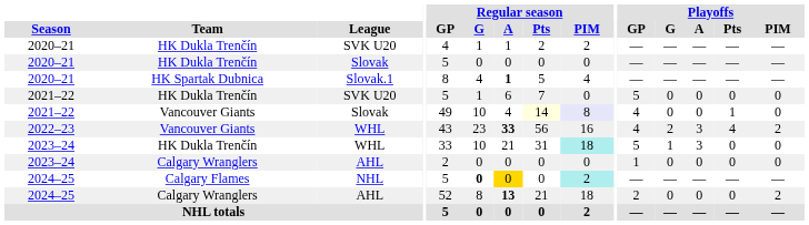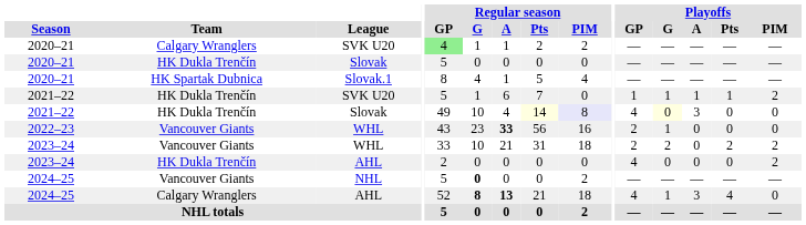2020–21 / SVK U20 | Team: HK Dukla Trenčín -> Calgary Wranglers
2020–21 / SVK U20 | Regular season / GP: no background -> lightgreen background
Slovak.1 | Regular season / A: bold -> normal
2021–22 / SVK U20 | Playoffs / GP: 5 -> 1
2021–22 / SVK U20 | Playoffs / G: 0 -> 1
2021–22 / SVK U20 | Playoffs / A: 0 -> 1
2021–22 / SVK U20 | Playoffs / Pts: 0 -> 1
2021–22 / SVK U20 | Playoffs / PIM: 0 -> 2
2021–22 / Slovak | Team: Vancouver Giants -> HK Dukla Trenčín
2021–22 / Slovak | Playoffs / G: no background -> lightyellow background
2021–22 / Slovak | Playoffs / A: 0 -> 3
2021–22 / Slovak | Playoffs / Pts: 1 -> 0
2022–23 / WHL | Playoffs / GP: 4 -> 2
2022–23 / WHL | Playoffs / G: 2 -> 1
2022–23 / WHL | Playoffs / A: 3 -> 0
2022–23 / WHL | Playoffs / Pts: 4 -> 0
2022–23 / WHL | Playoffs / PIM: 2 -> 0
2023–24 / WHL | Team: HK Dukla Trenčín -> Vancouver Giants
2023–24 / WHL | Regular season / PIM: paleturquoise background -> no background
2023–24 / WHL | Playoffs / GP: 5 -> 2
2023–24 / WHL | Playoffs / G: 1 -> 2
2023–24 / WHL | Playoffs / A: 3 -> 0
2023–24 / WHL | Playoffs / Pts: 0 -> 2
2023–24 / WHL | Playoffs / PIM: 0 -> 2
2023–24 / AHL | Team: Calgary Wranglers -> HK Dukla Trenčín
2023–24 / AHL | Playoffs / GP: 1 -> 4
2023–24 / AHL | Playoffs / PIM: 0 -> 2
NHL | Team: Calgary Flames -> Vancouver Giants
NHL | Regular season / A: gold background -> no background
NHL | Regular season / PIM: paleturquoise background -> no background
2024–25 / AHL | Regular season / G: normal -> bold
2024–25 / AHL | Playoffs / GP: 2 -> 4
2024–25 / AHL | Playoffs / G: 0 -> 1
2024–25 / AHL | Playoffs / A: 0 -> 3
2024–25 / AHL | Playoffs / Pts: 0 -> 4
2024–25 / AHL | Playoffs / PIM: 2 -> 0
